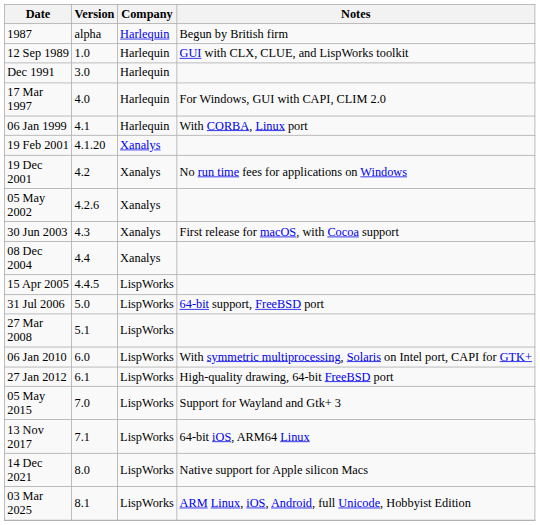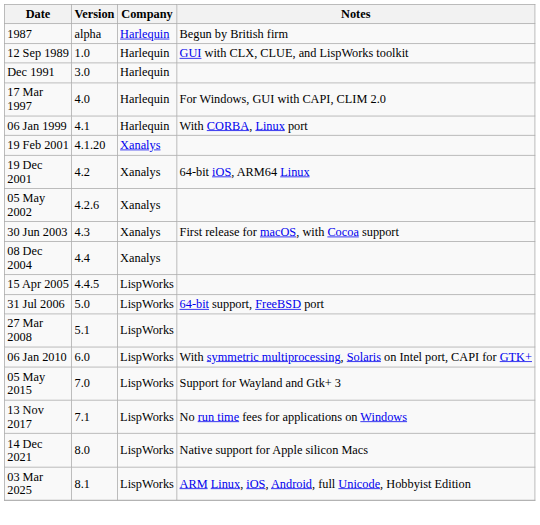19 Dec 2001 | Notes: No run time fees for applications on Windows -> 64-bit iOS, ARM64 Linux
- row: 27 Jan 2012 | 6.1 | LispWorks | High-quality drawing, 64-bit FreeBSD port
13 Nov 2017 | Notes: 64-bit iOS, ARM64 Linux -> No run time fees for applications on Windows
